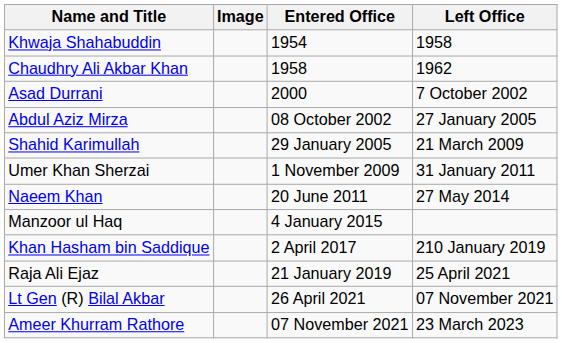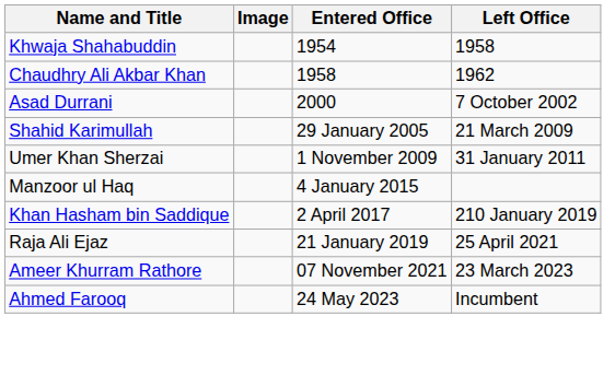- row: Abdul Aziz Mirza | 08 October 2002 | 27 January 2005
- row: Naeem Khan | 20 June 2011 | 27 May 2014
- row: Lt Gen (R) Bilal Akbar | 26 April 2021 | 07 November 2021
+ row: Ahmed Farooq | 24 May 2023 | Incumbent
